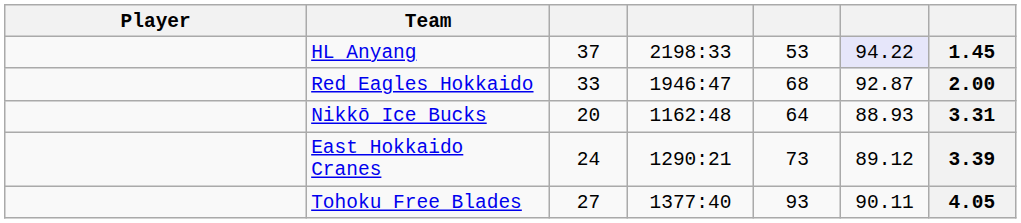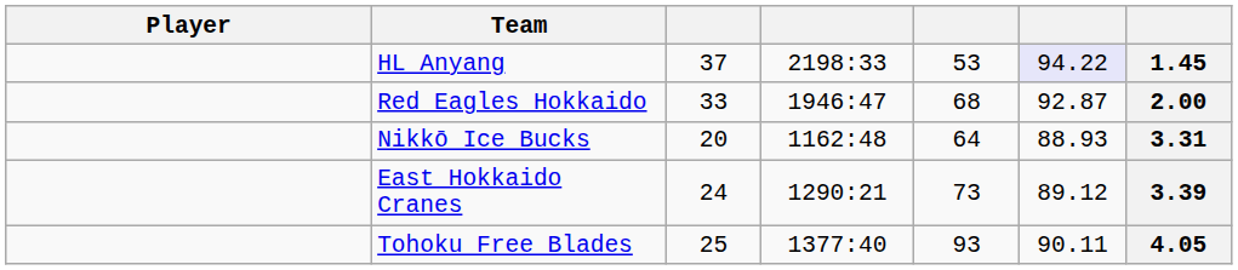Tohoku Free Blades | column 3: 27 -> 25
